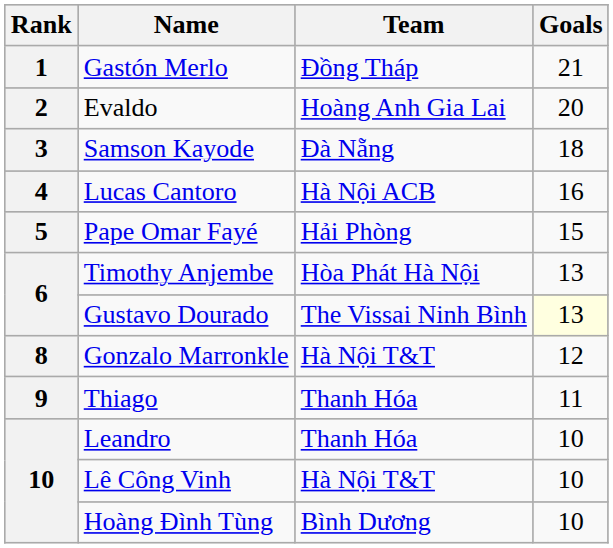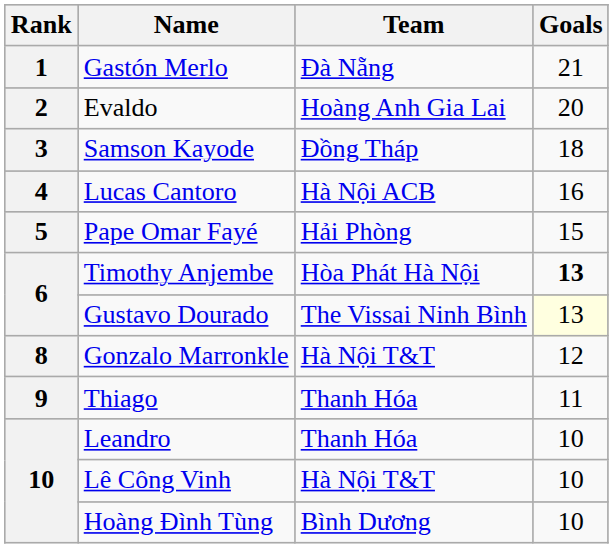Gastón Merlo | Team: Đồng Tháp -> Đà Nẵng
Samson Kayode | Team: Đà Nẵng -> Đồng Tháp
Timothy Anjembe | Goals: normal -> bold
